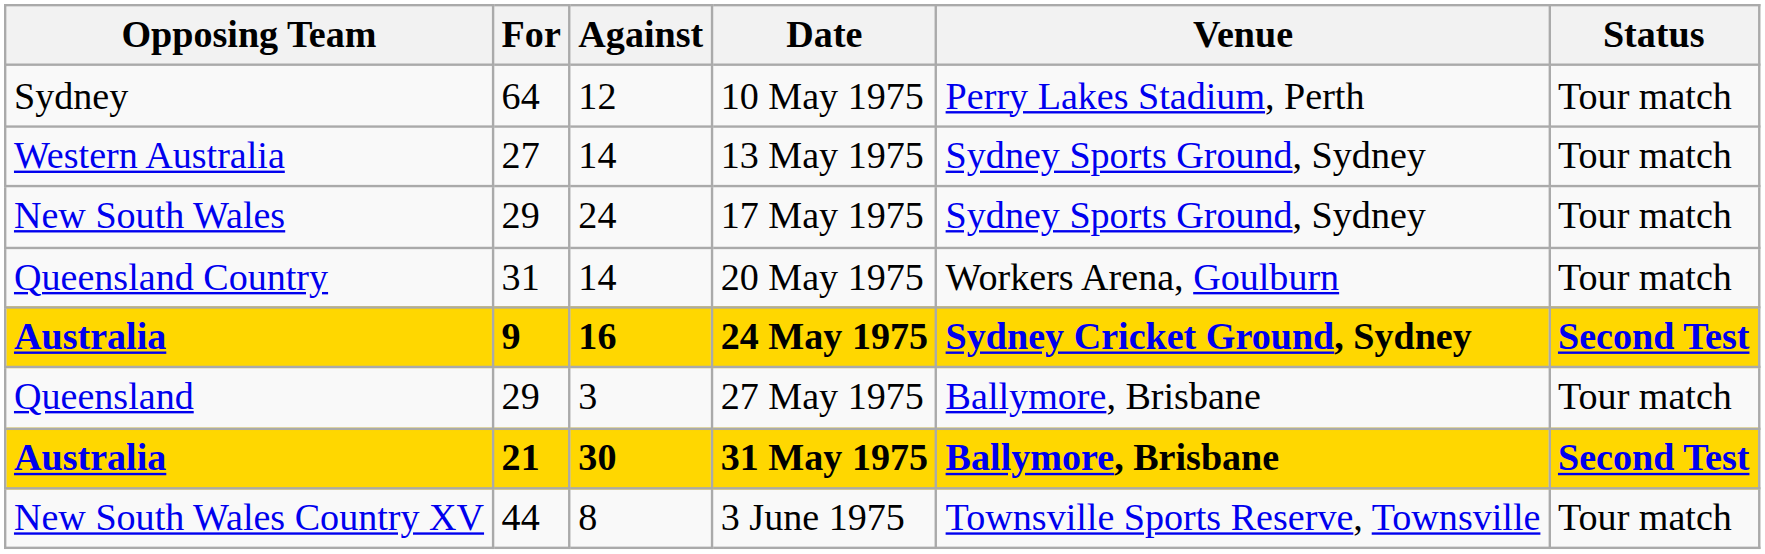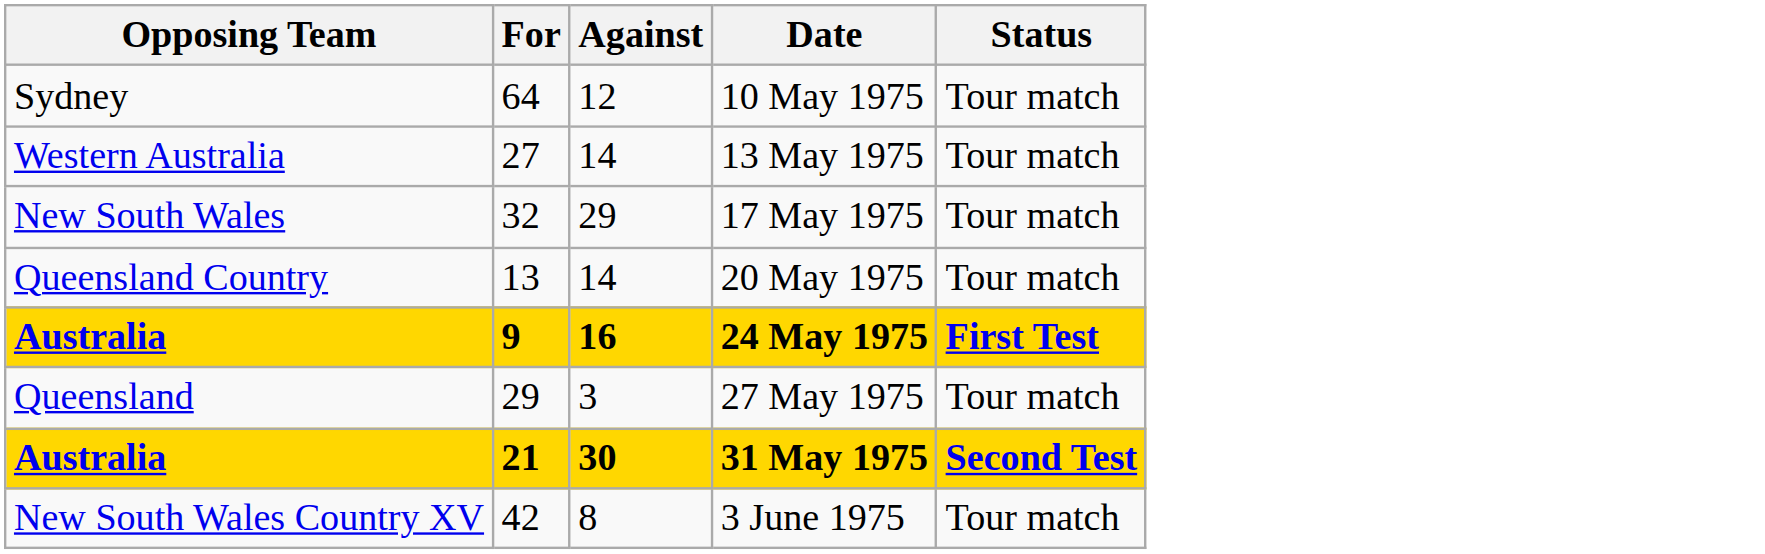- column: Venue | Perry Lakes Stadium, Perth | Sydney Sports Ground, Sydney | Sydney Sports Ground, Sydney | Workers Arena, Goulburn | Sydney Cricket Ground, Sydney | Ballymore, Brisbane | Ballymore, Brisbane | Townsville Sports Reserve, Townsville
17 May 1975 | For: 29 -> 32
17 May 1975 | Against: 24 -> 29
20 May 1975 | For: 31 -> 13
24 May 1975 | Status: Second Test -> First Test
3 June 1975 | For: 44 -> 42
